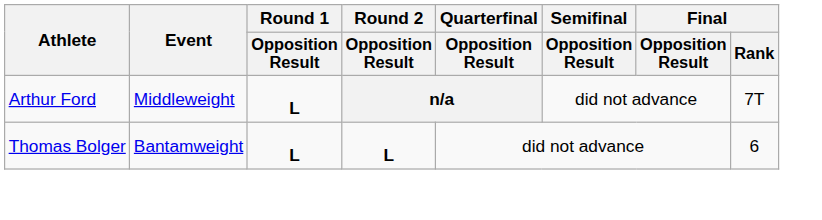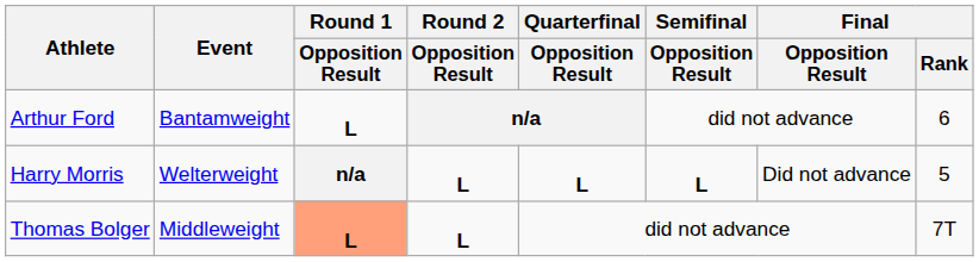Arthur Ford | Event: Middleweight -> Bantamweight
Arthur Ford | Final / Rank: 7T -> 6
+ row: Harry Morris | Welterweight | n/a | L | L | L | Did not advance | 5
Thomas Bolger | Event: Bantamweight -> Middleweight
Thomas Bolger | Round 1 / Opposition Result: no background -> lightsalmon background
Thomas Bolger | Final / Rank: 6 -> 7T
